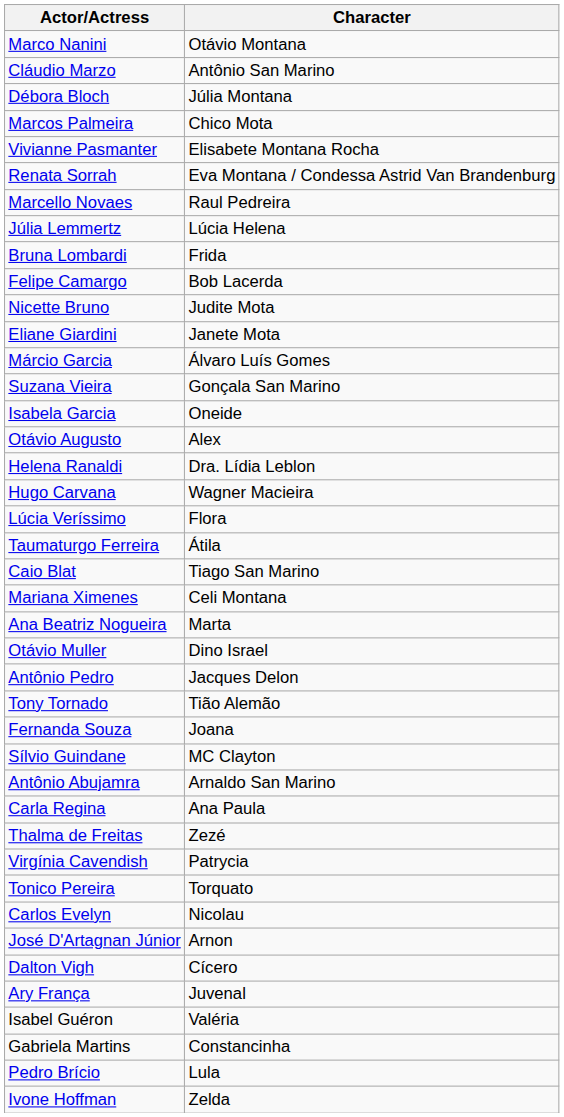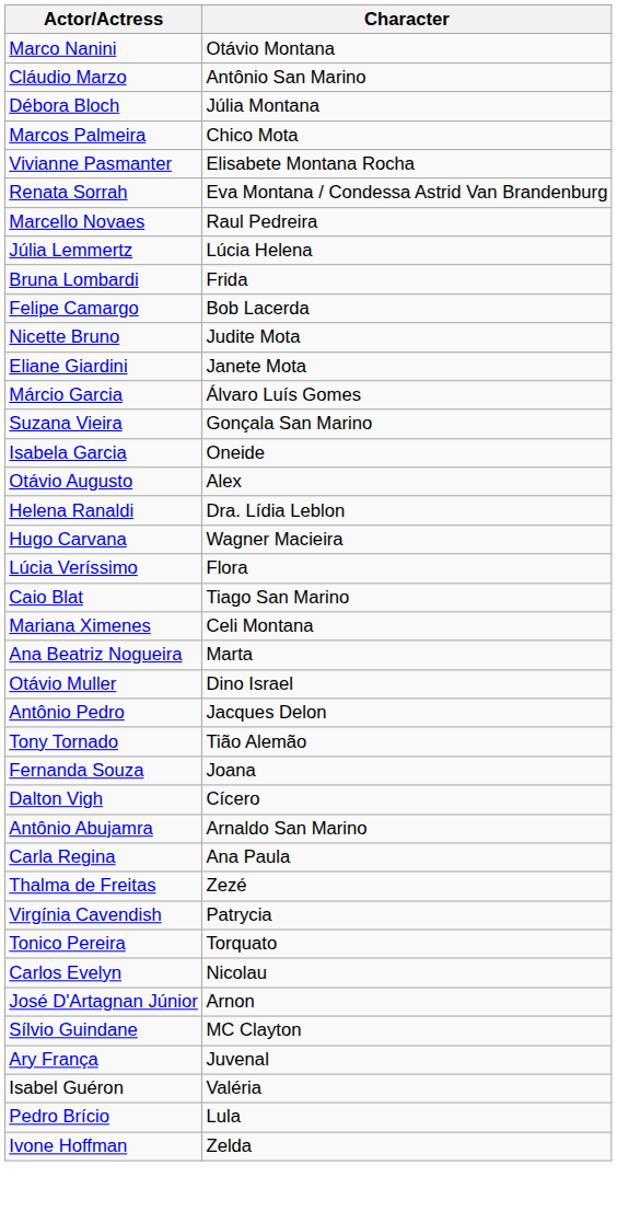- row: Taumaturgo Ferreira | Átila
rows swapped: Dalton Vigh <-> Sílvio Guindane
- row: Gabriela Martins | Constancinha
